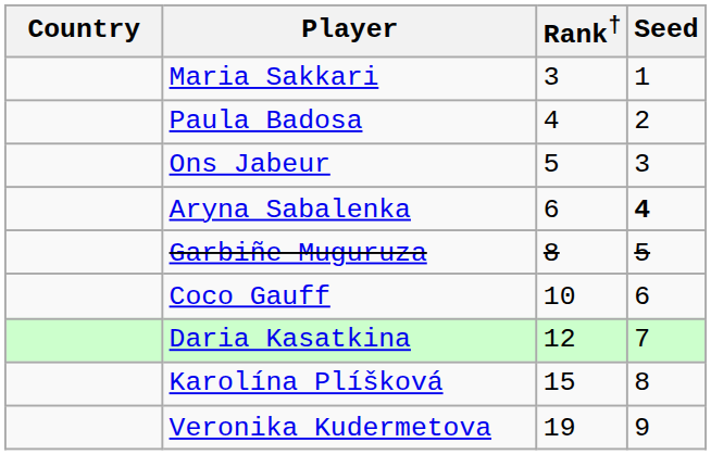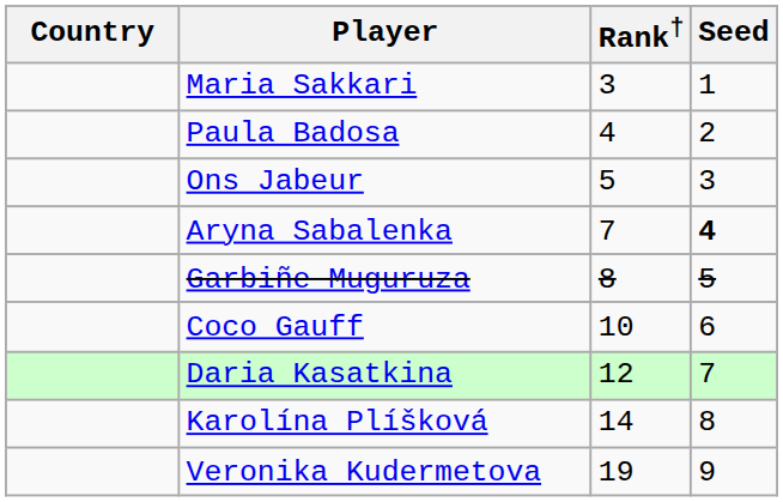Aryna Sabalenka | Rank†: 6 -> 7
Karolína Plíšková | Rank†: 15 -> 14
